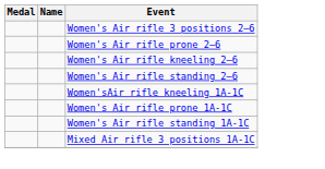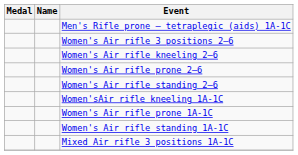+ row: Men's Rifle prone – tetraplegic (aids) 1A-1C
rows swapped: Women's Air rifle kneeling 2–6 <-> Women's Air rifle prone 2–6
